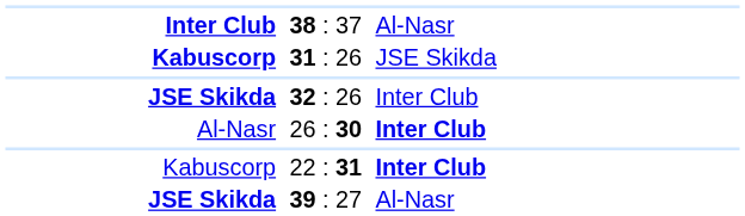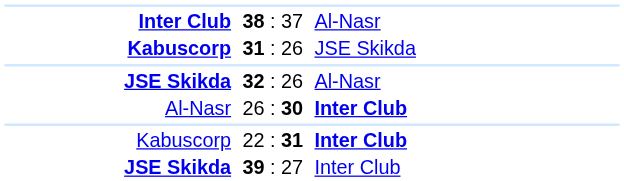32 : 26 | column 3: Inter Club -> Al-Nasr
39 : 27 | column 3: Al-Nasr -> Inter Club
